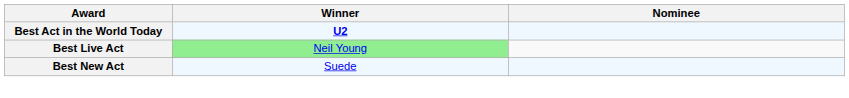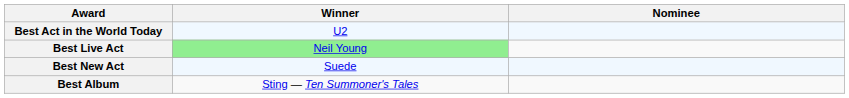Best Act in the World Today | Winner: bold -> normal
+ row: Best Album | Sting — Ten Summoner's Tales
